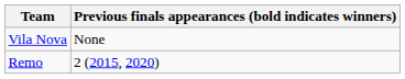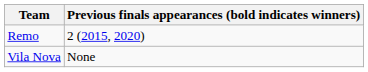rows swapped: Vila Nova <-> Remo
